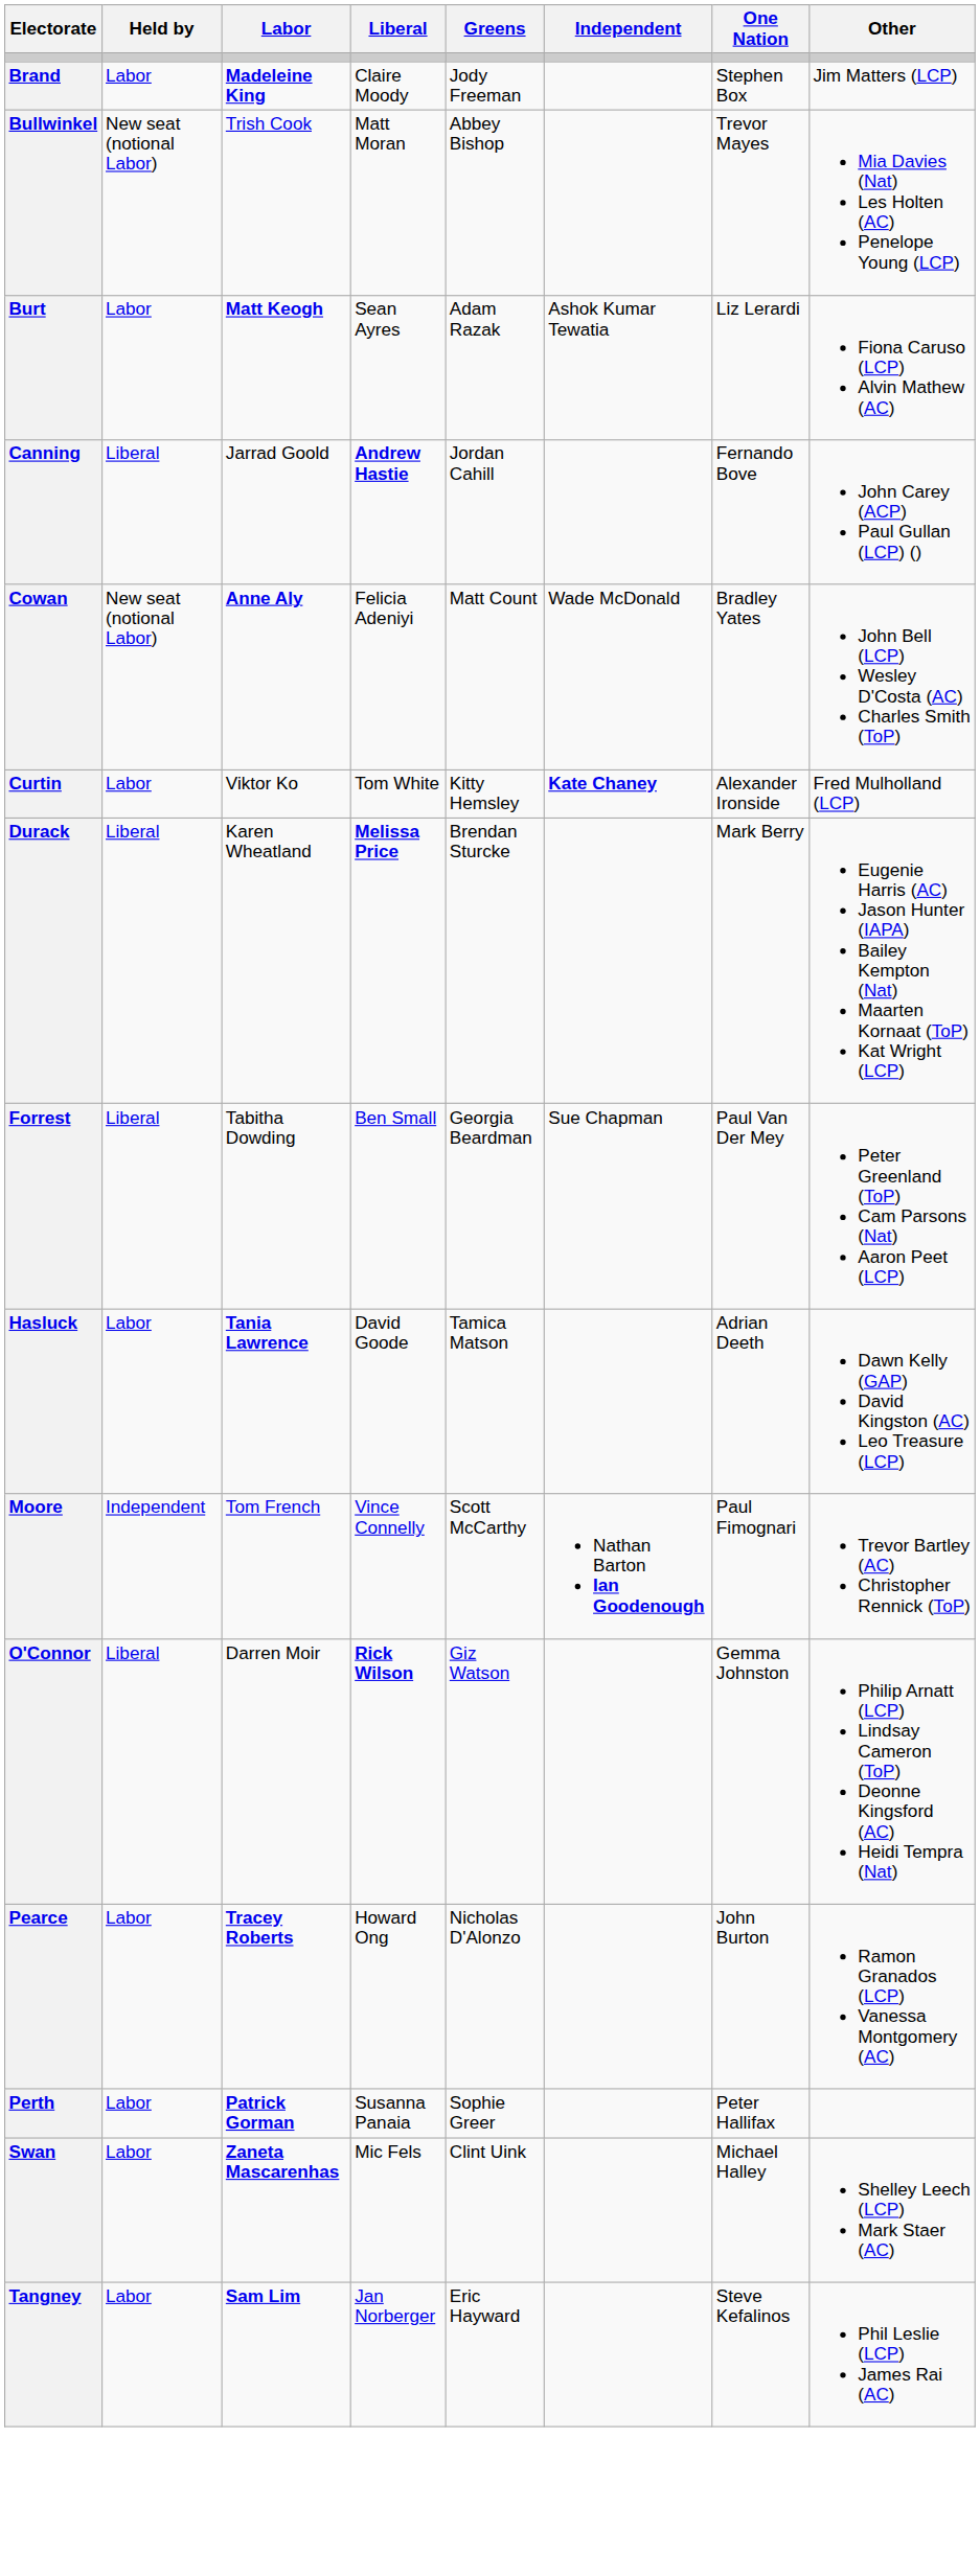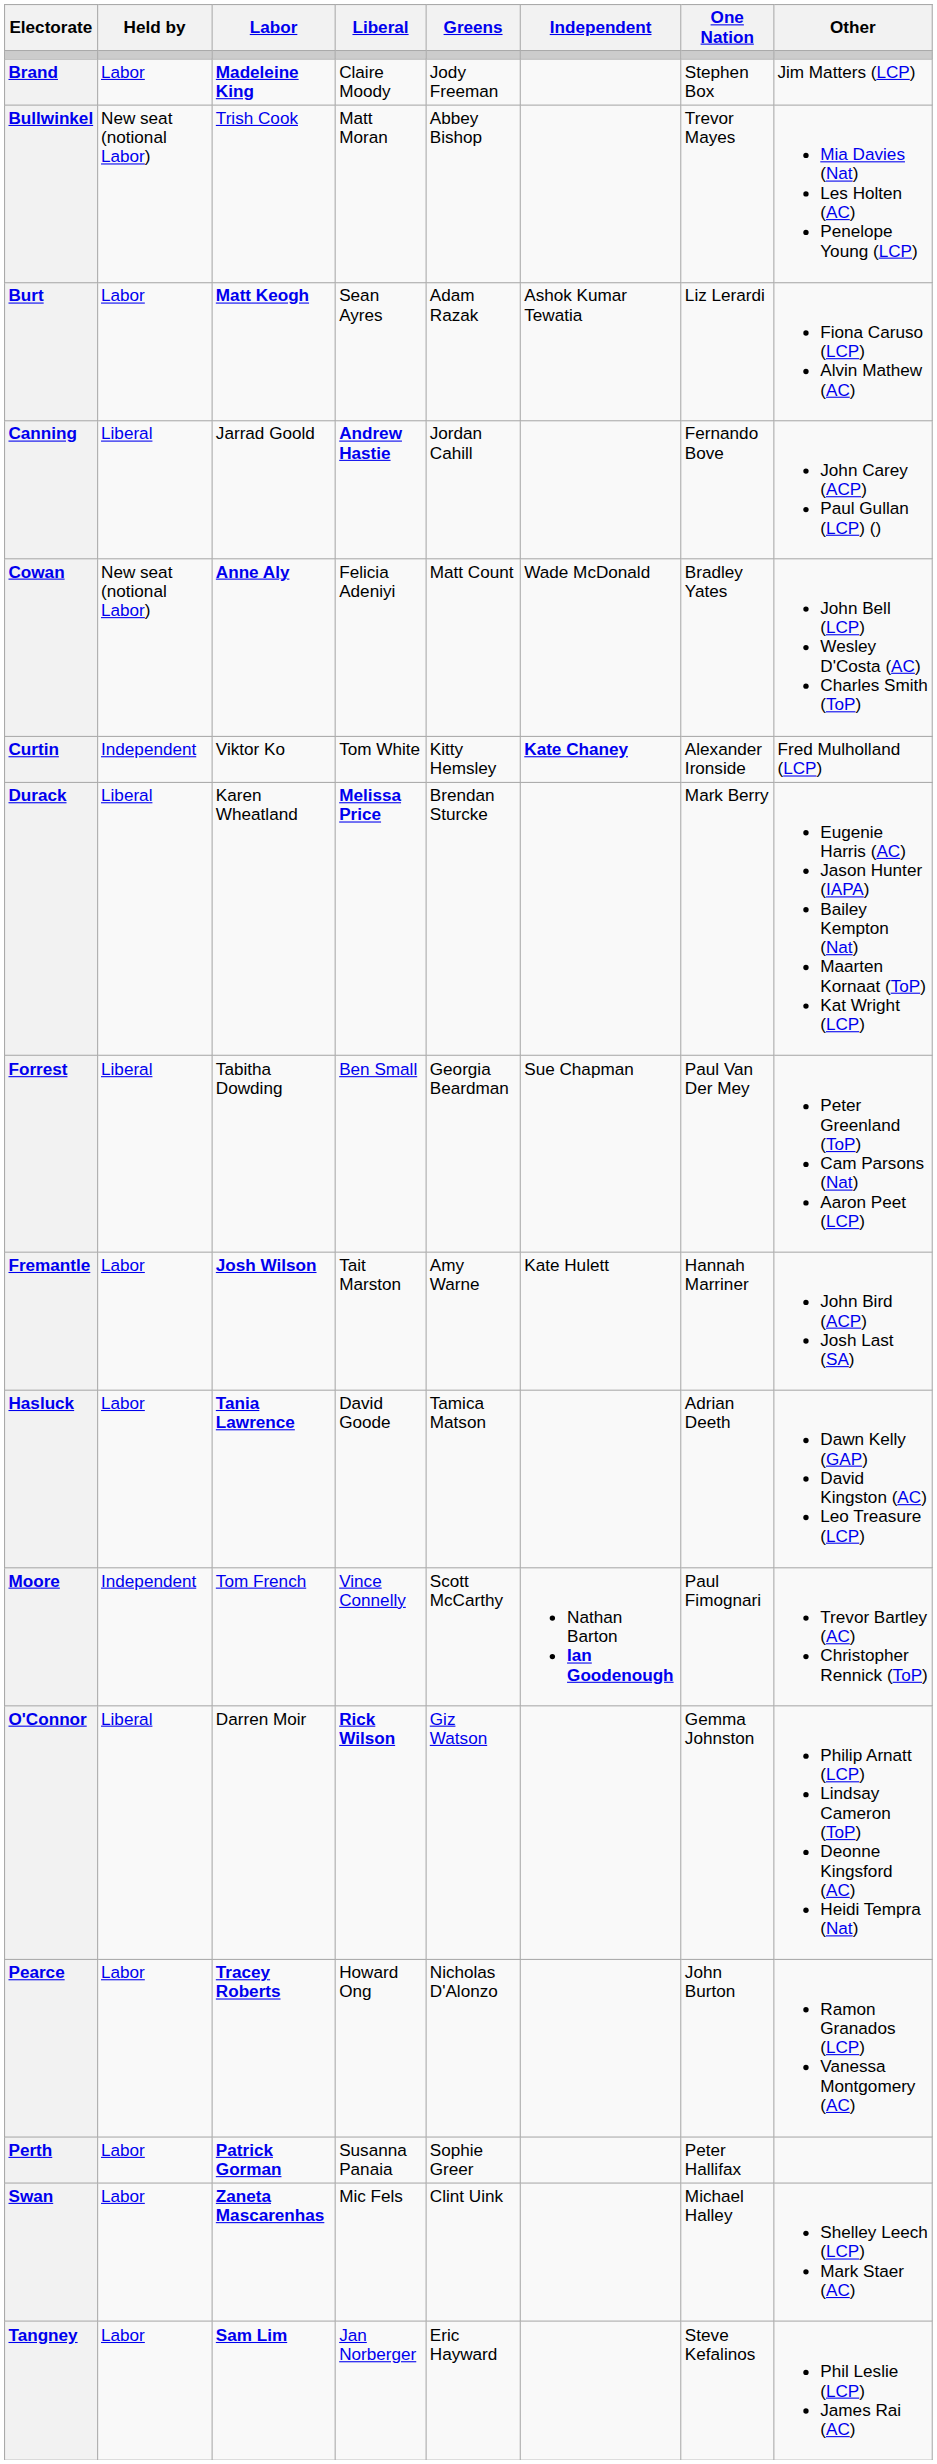Curtin | Held by: Labor -> Independent
+ row: Fremantle | Labor | Josh Wilson | Tait Marston | Amy Warne | Kate Hulett | Hannah Marriner | John Bird (ACP) Josh Last (SA)
